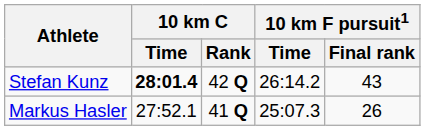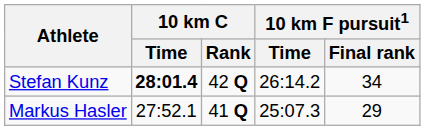Stefan Kunz | 10 km F pursuit1 / Final rank: 43 -> 34
Markus Hasler | 10 km F pursuit1 / Final rank: 26 -> 29
